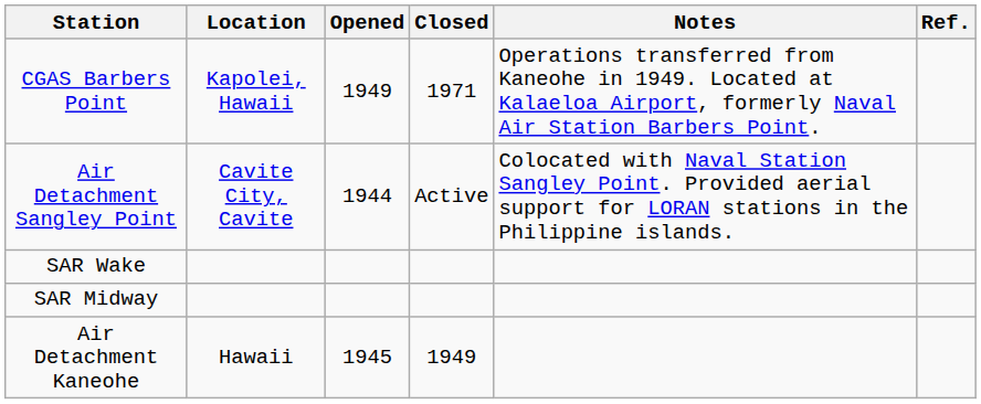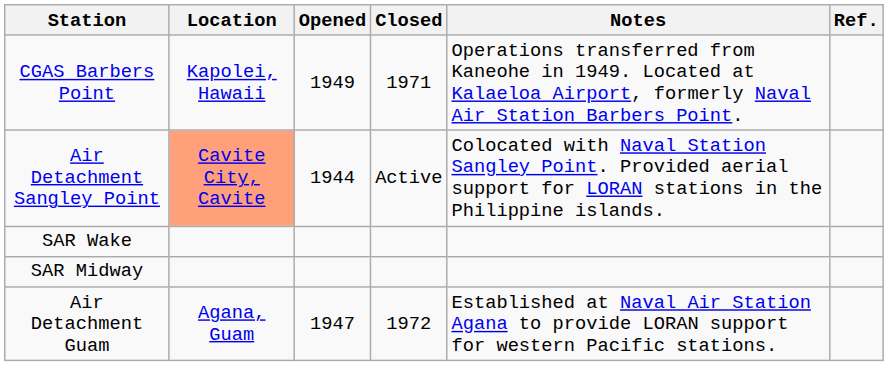Air Detachment Sangley Point | Location: no background -> lightsalmon background
- row: Air Detachment Kaneohe | Hawaii | 1945 | 1949
+ row: Air Detachment Guam | Agana, Guam | 1947 | 1972 | Established at Naval Air Station Agana to provide LORAN support for western Pacific stations.
